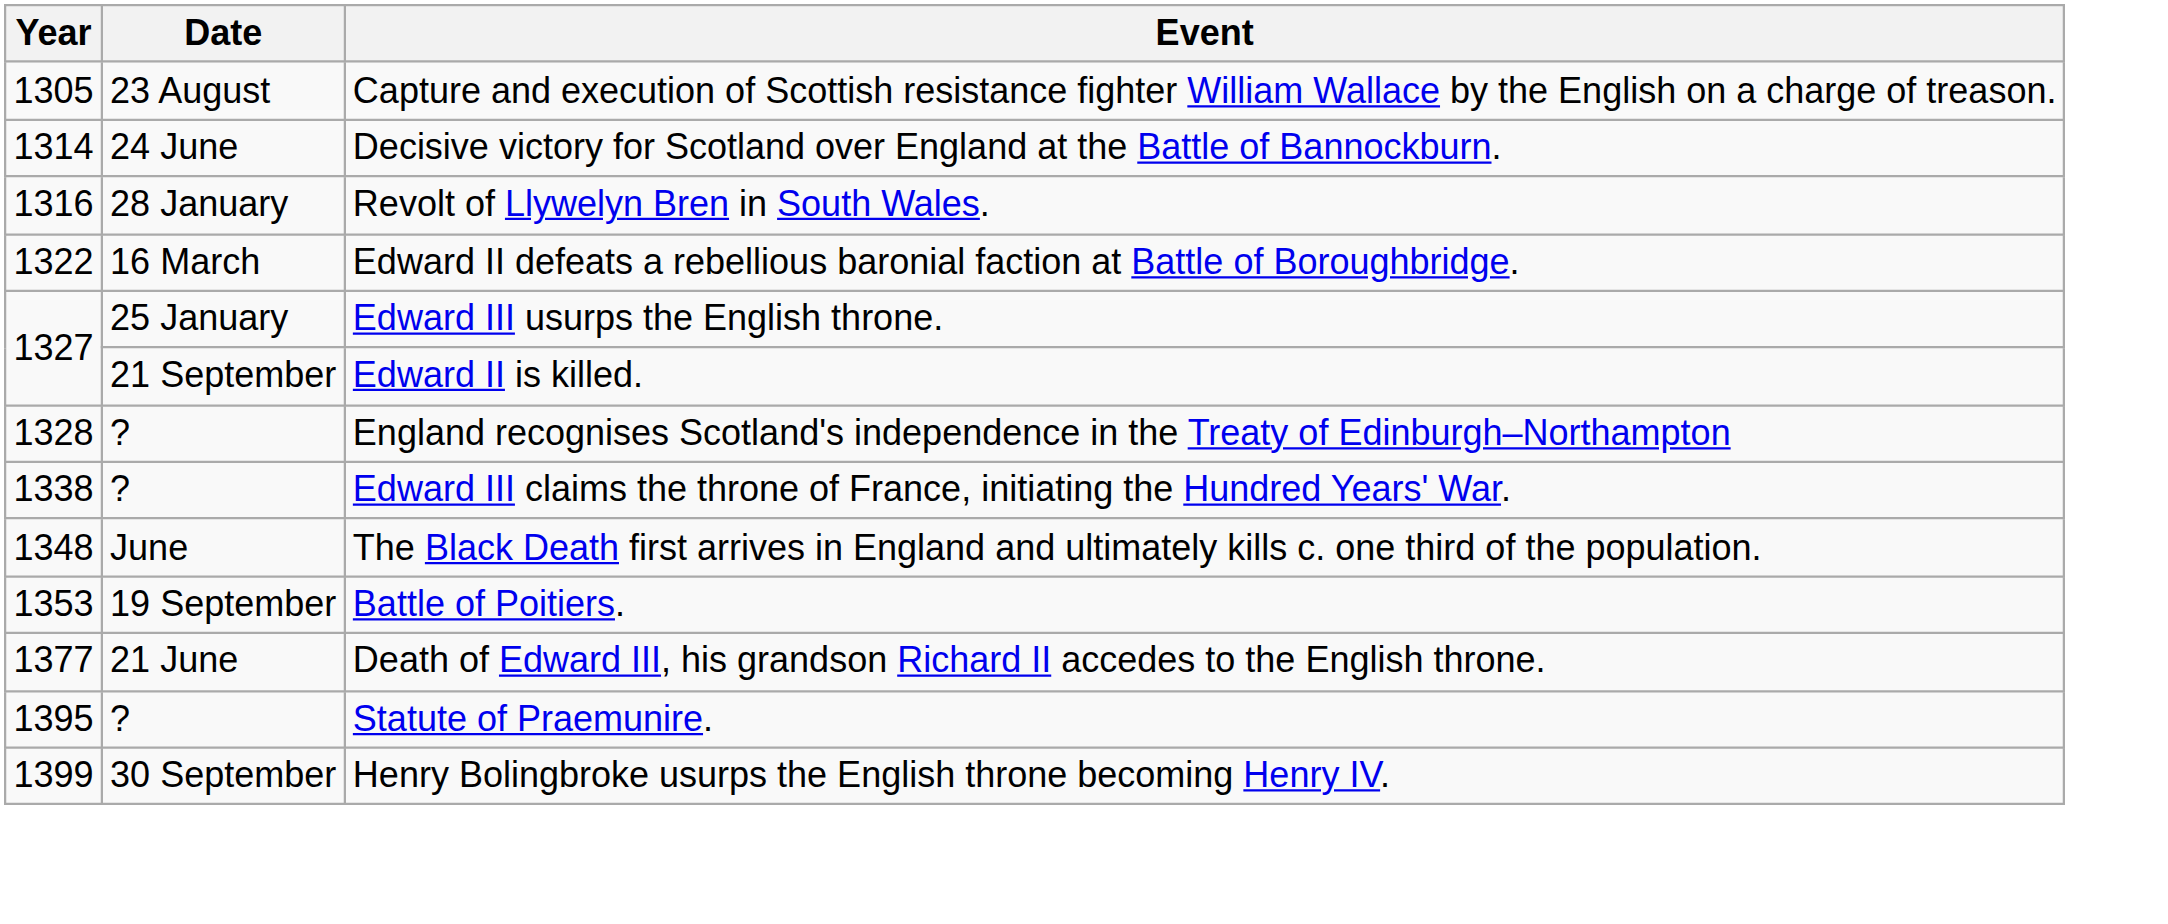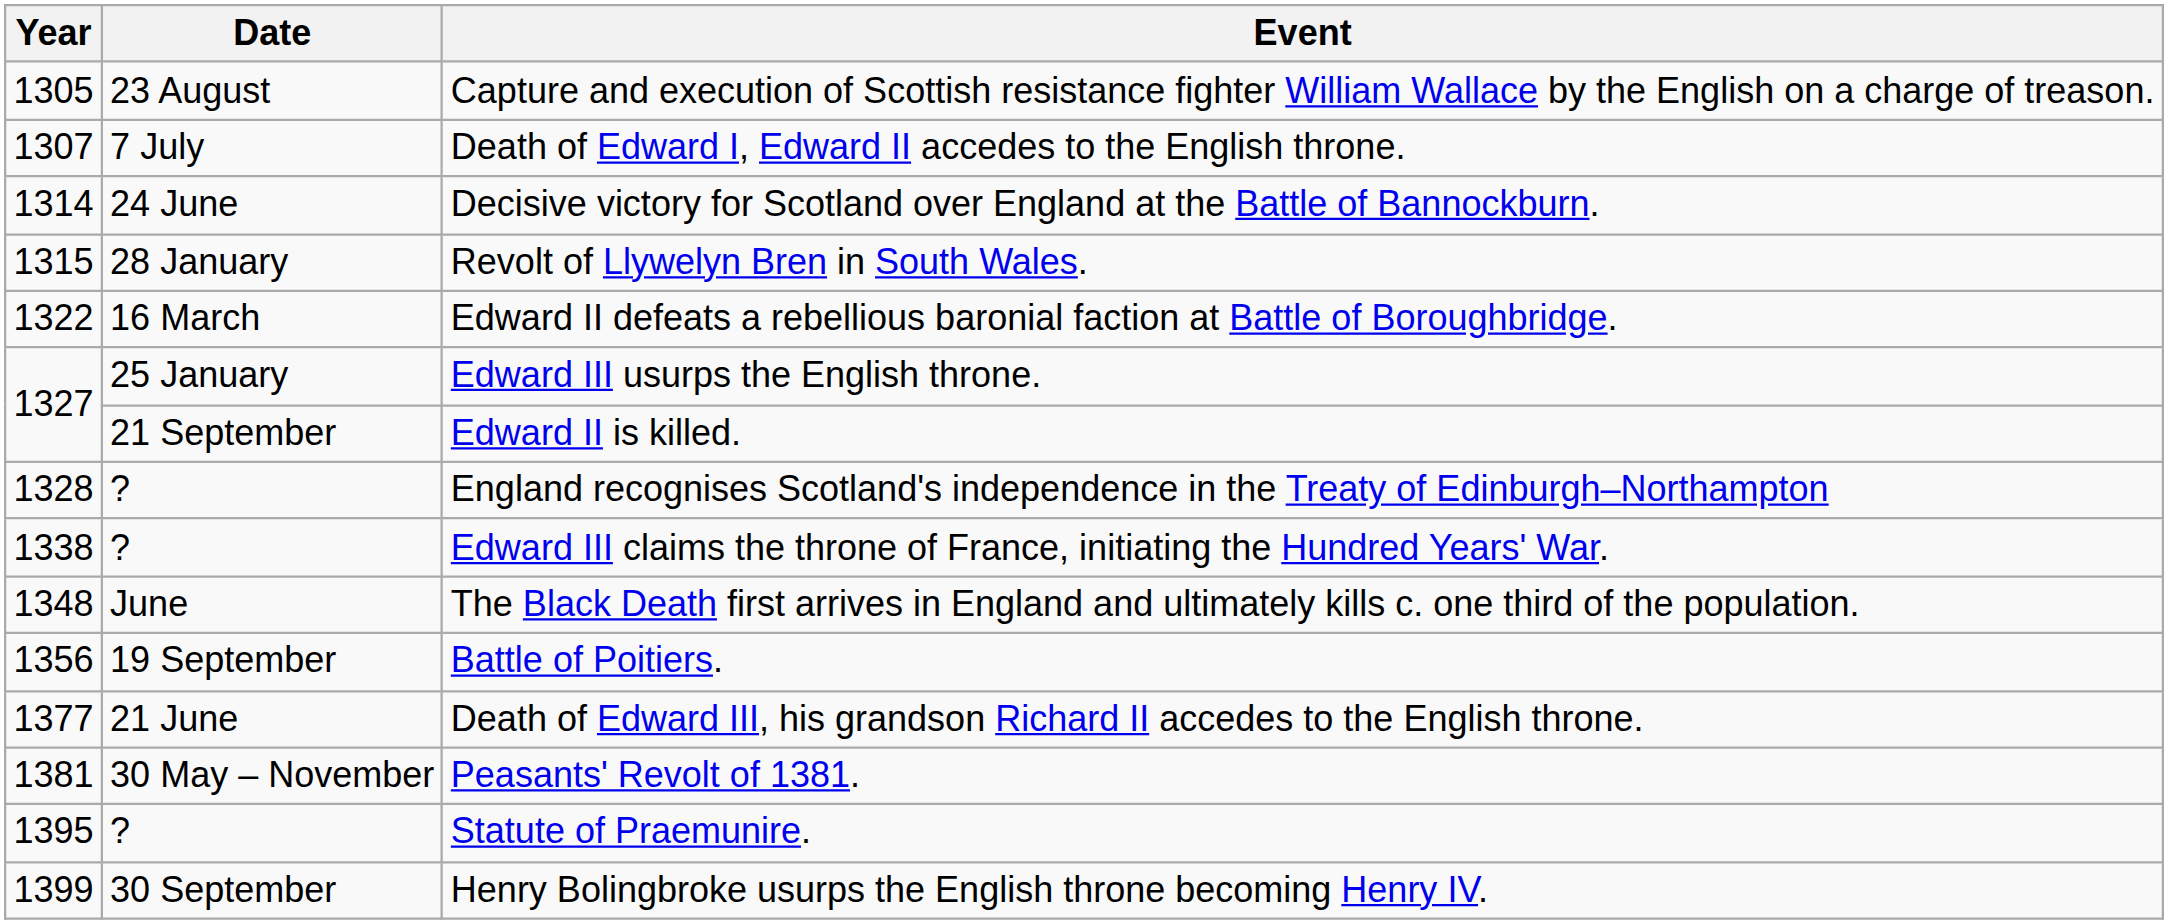+ row: 1307 | 7 July | Death of Edward I, Edward II accedes to the English throne.
Revolt of Llywelyn Bren in South Wales. | Year: 1316 -> 1315
Battle of Poitiers. | Year: 1353 -> 1356
+ row: 1381 | 30 May – November | Peasants' Revolt of 1381.
